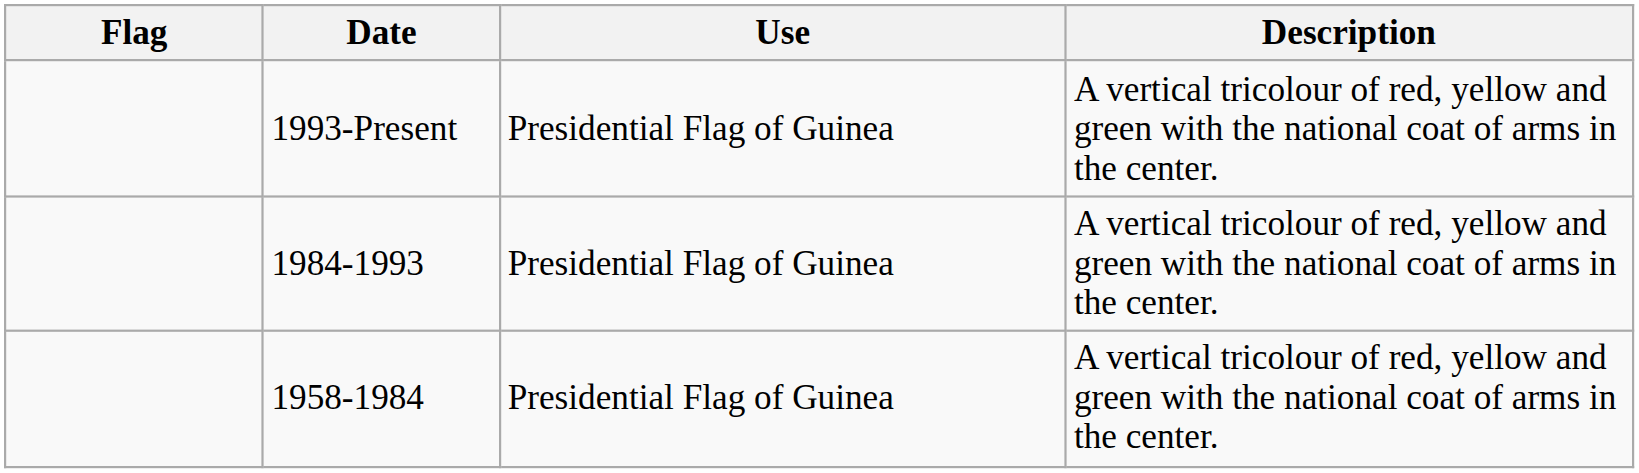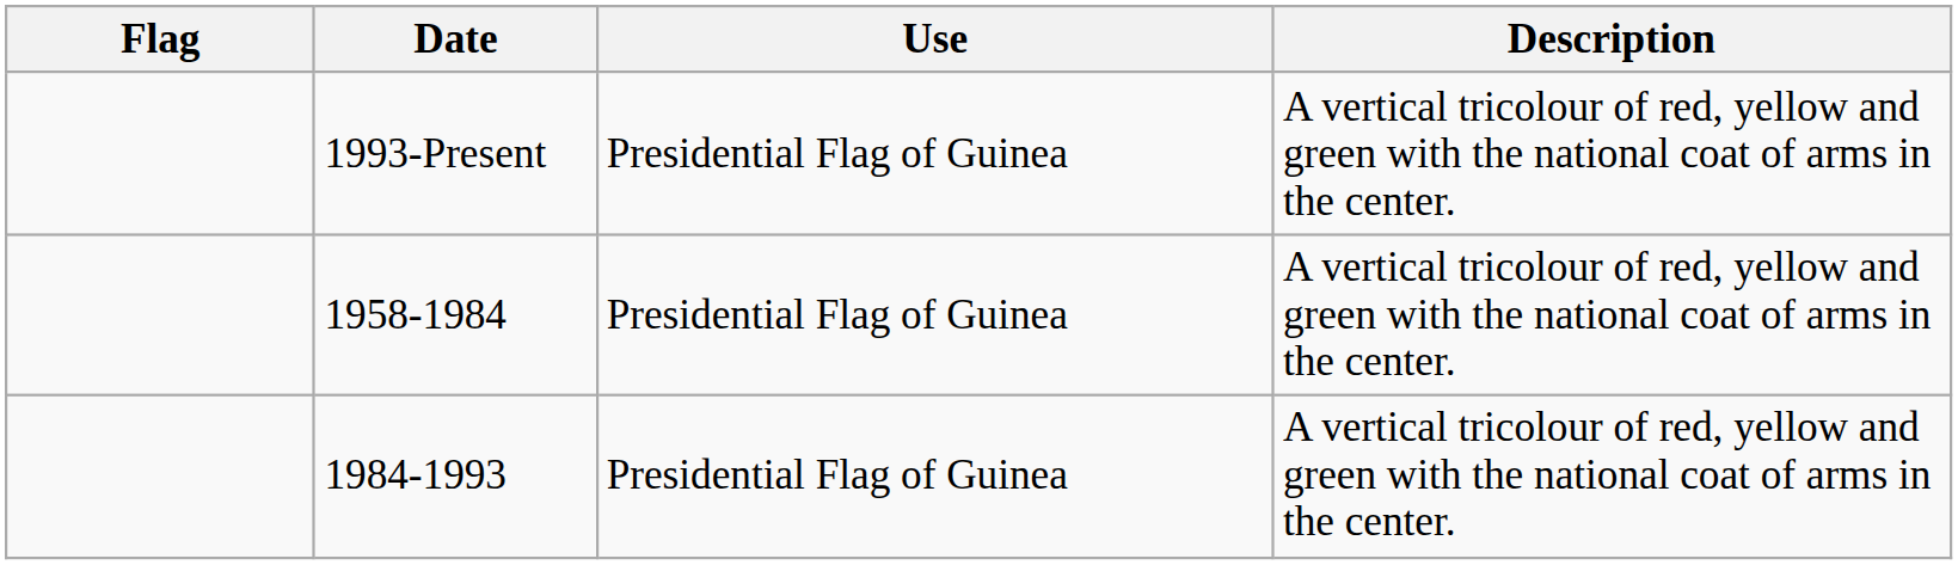rows swapped: 1984-1993 <-> 1958-1984
